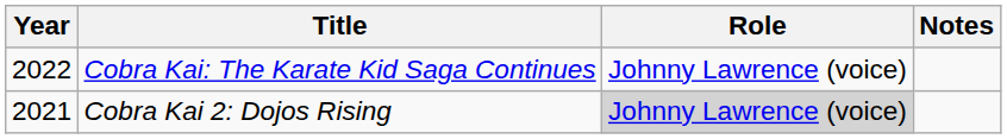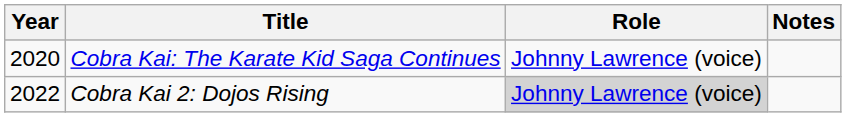Cobra Kai: The Karate Kid Saga Continues | Year: 2022 -> 2020
Cobra Kai 2: Dojos Rising | Year: 2021 -> 2022
